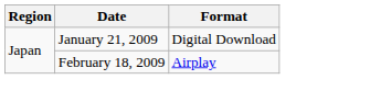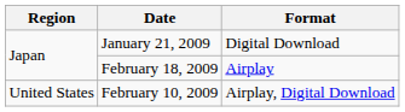+ row: United States | February 10, 2009 | Airplay, Digital Download
